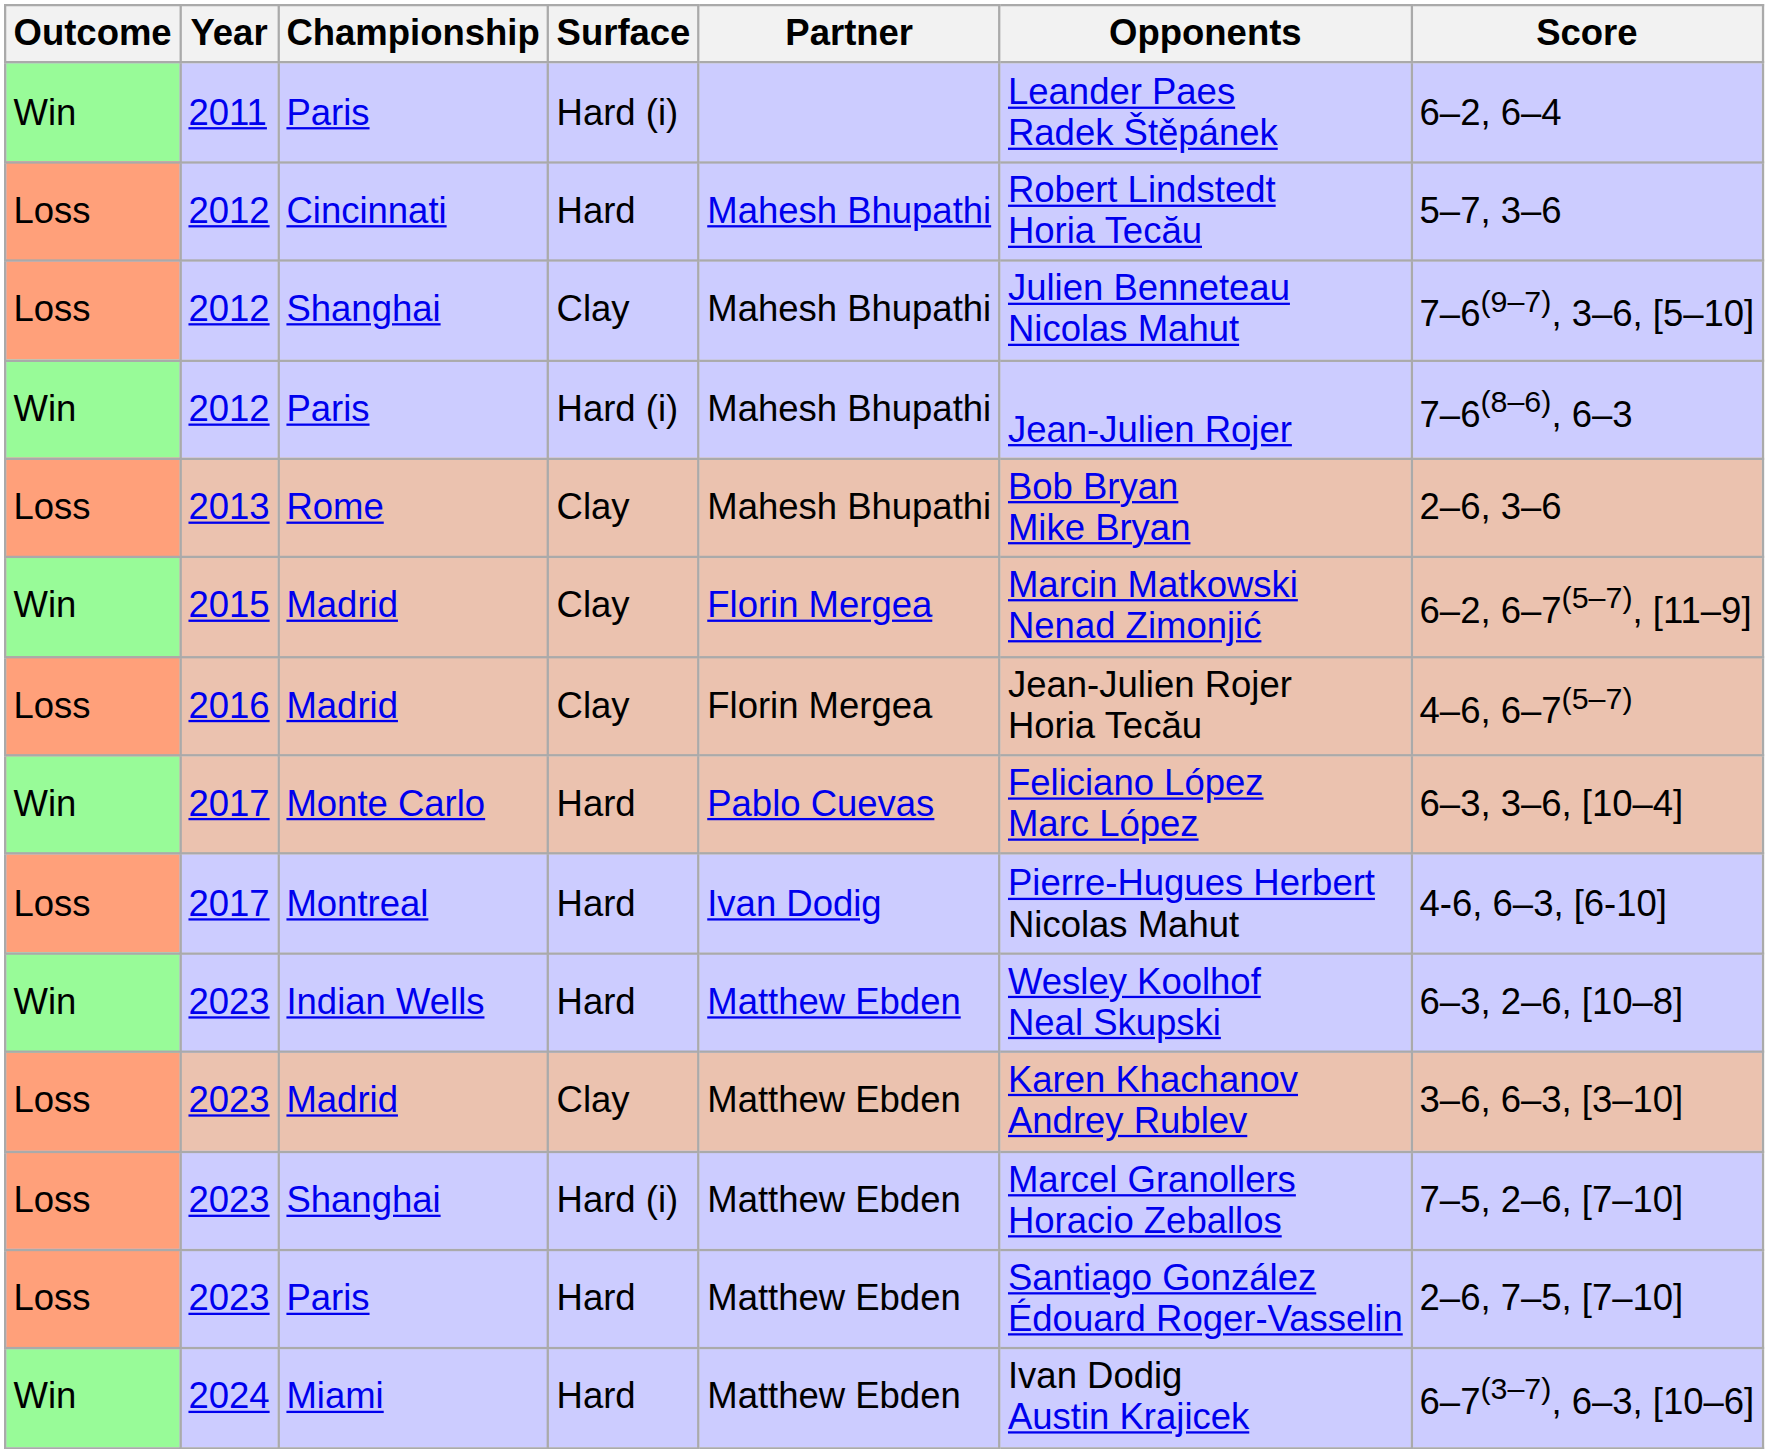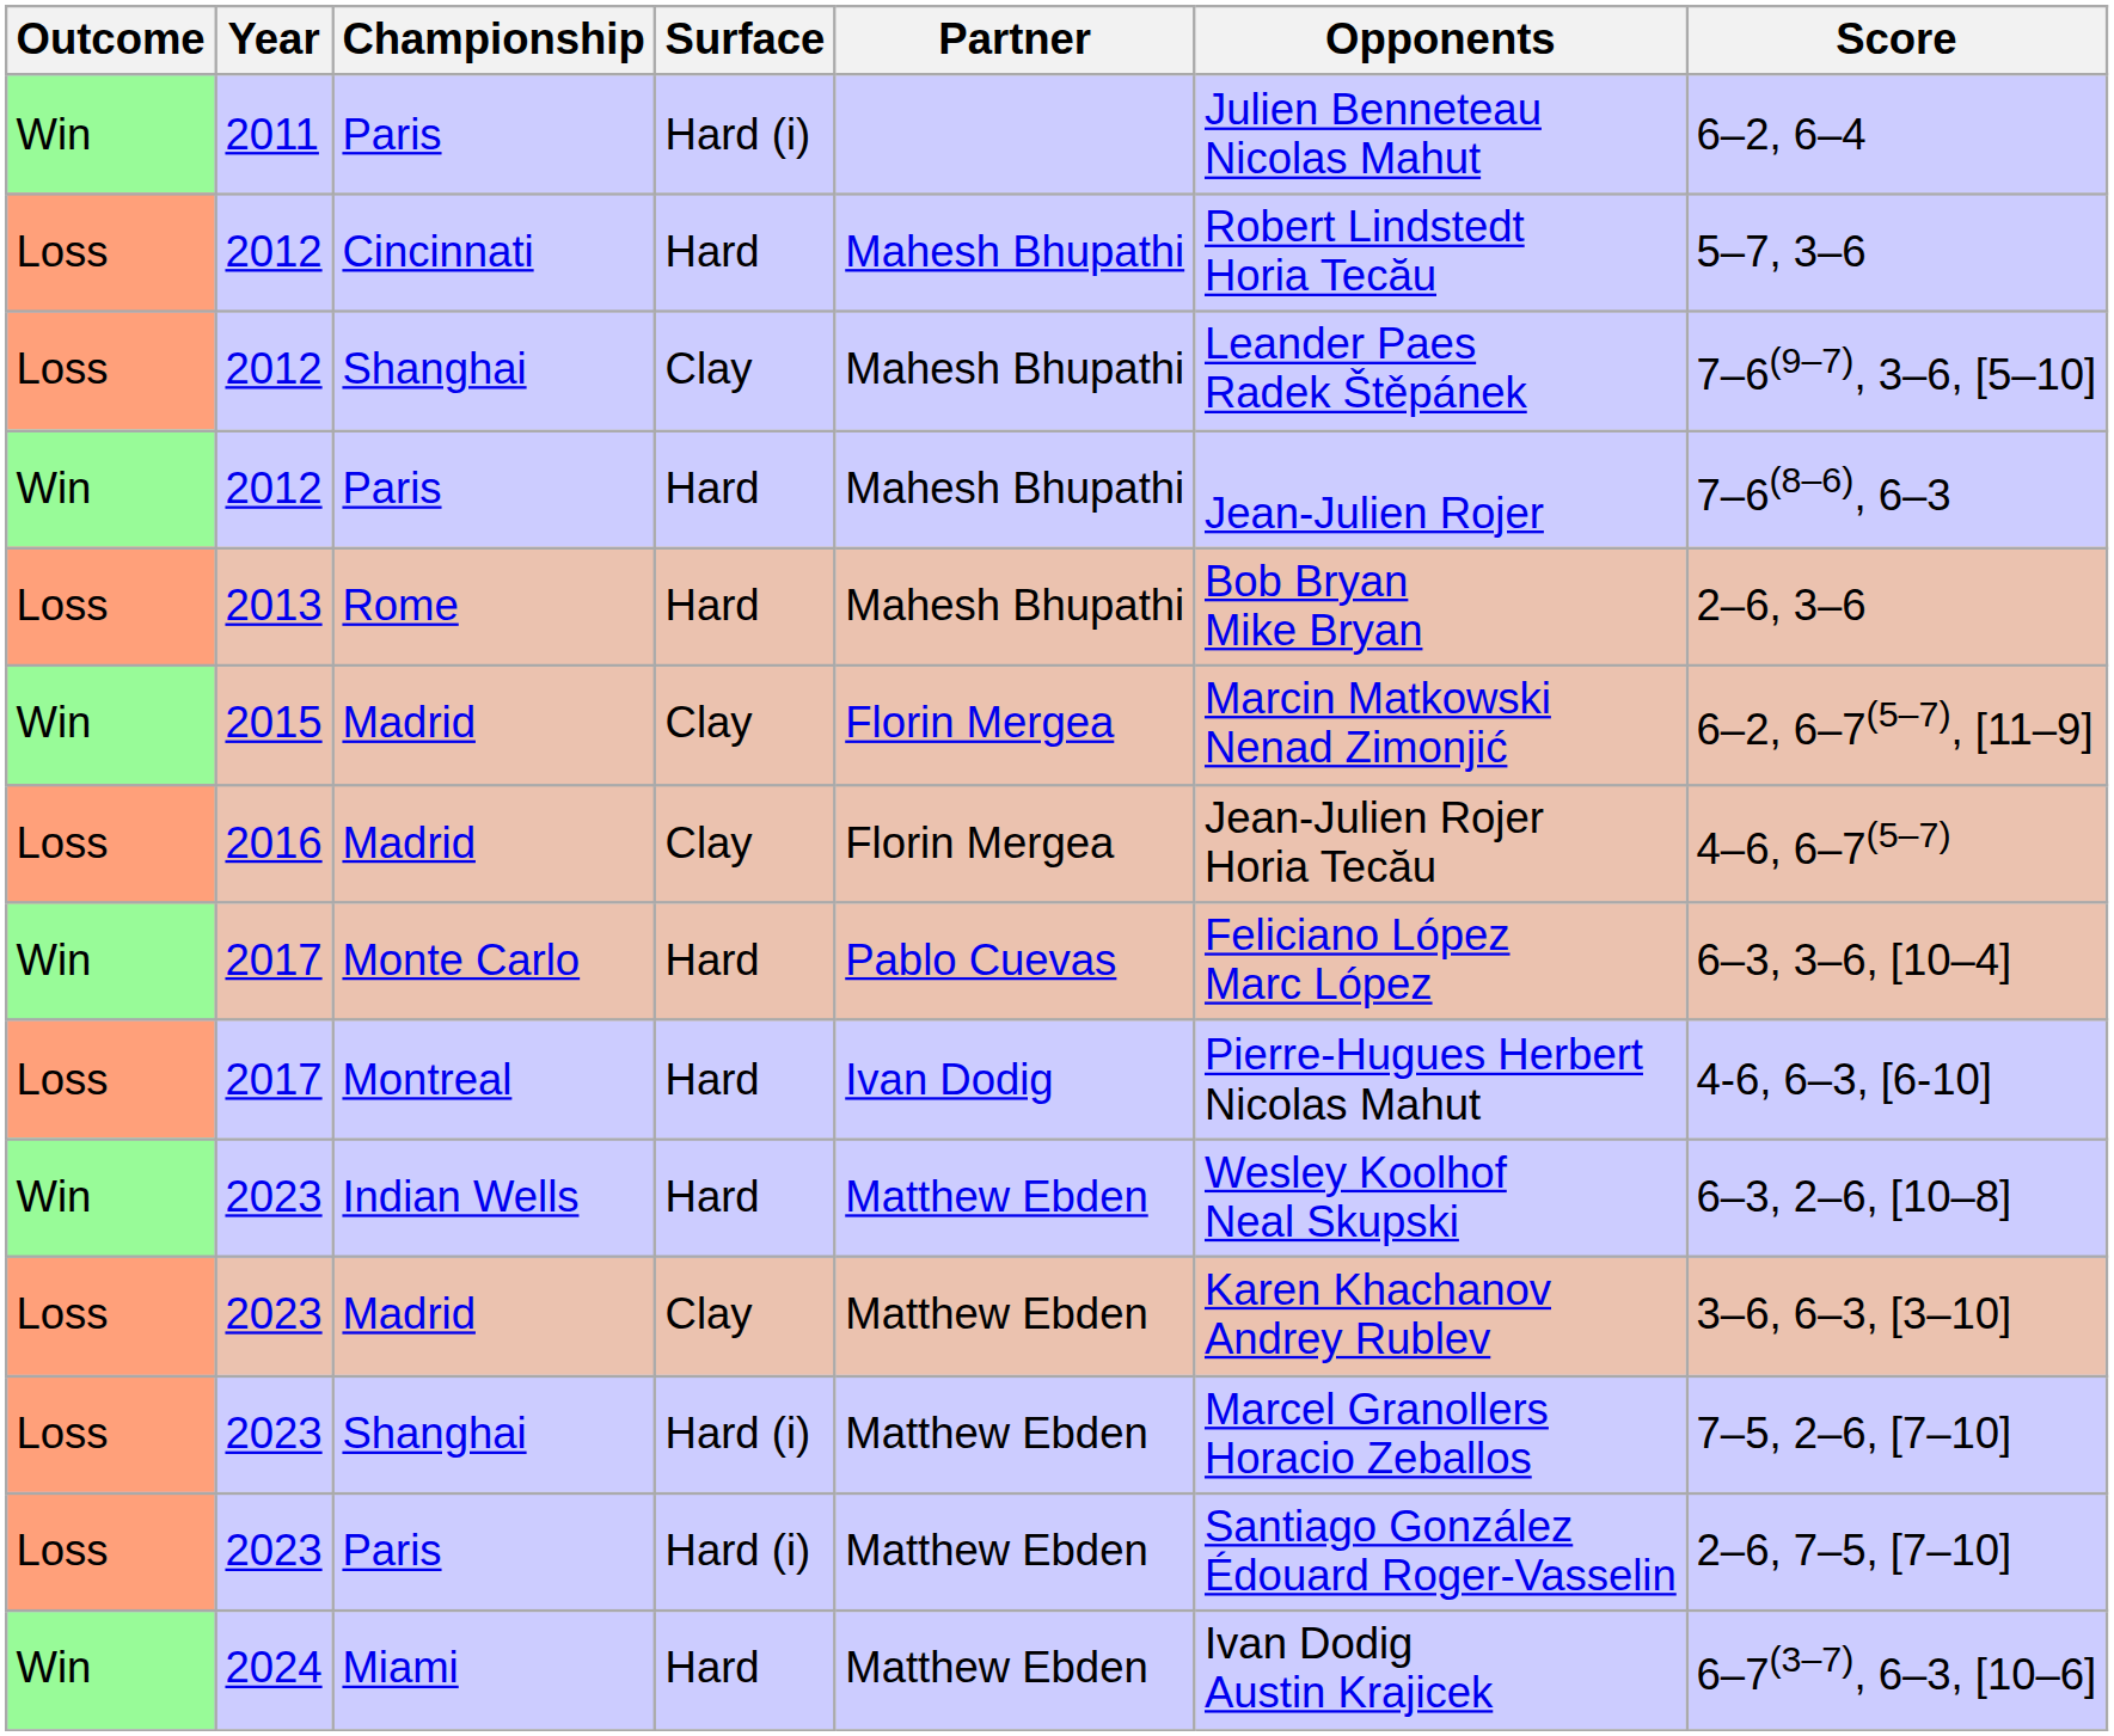2011 / Paris | Opponents: Leander Paes Radek Štěpánek -> Julien Benneteau Nicolas Mahut
2012 / Shanghai | Opponents: Julien Benneteau Nicolas Mahut -> Leander Paes Radek Štěpánek
2012 / Paris | Surface: Hard (i) -> Hard
Rome | Surface: Clay -> Hard
2023 / Paris | Surface: Hard -> Hard (i)
